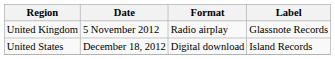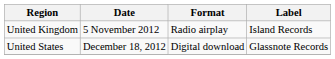United Kingdom | Label: Glassnote Records -> Island Records
United States | Label: Island Records -> Glassnote Records
